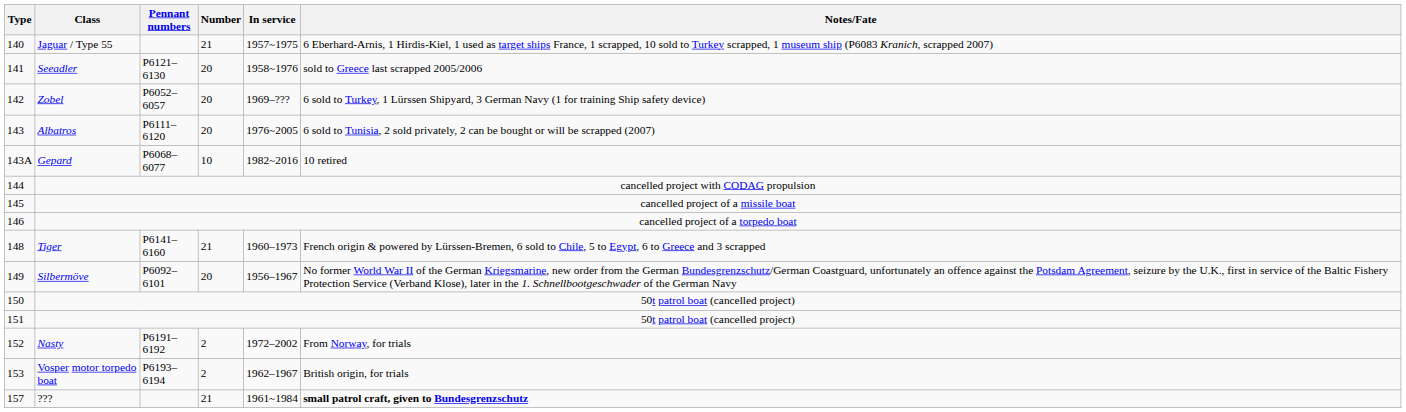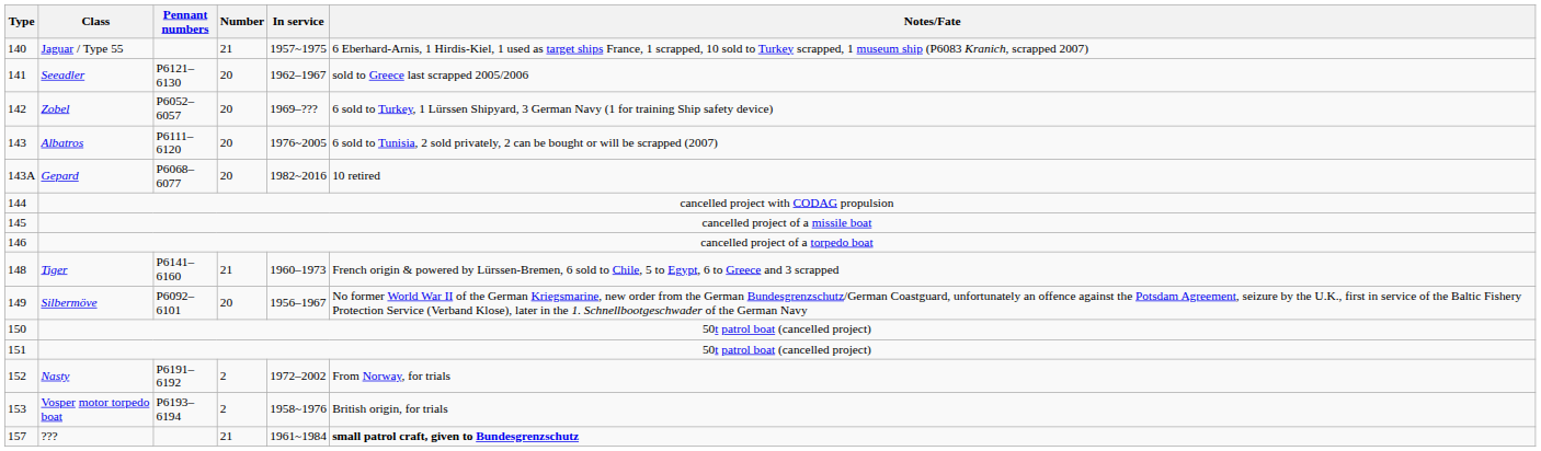Seeadler | In service: 1958~1976 -> 1962–1967
Gepard | Number: 10 -> 20
Vosper motor torpedo boat | In service: 1962–1967 -> 1958~1976
